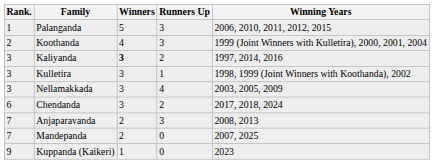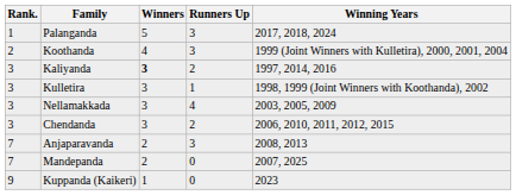Palanganda | Winning Years: 2006, 2010, 2011, 2012, 2015 -> 2017, 2018, 2024
Chendanda | Rank.: 6 -> 3
Chendanda | Winning Years: 2017, 2018, 2024 -> 2006, 2010, 2011, 2012, 2015
